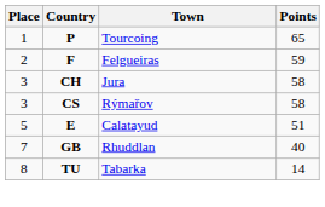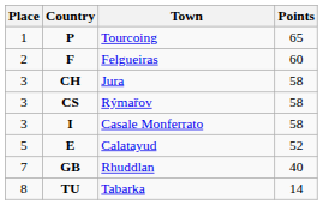F | Points: 59 -> 60
+ row: 3 | I | Casale Monferrato | 58
E | Points: 51 -> 52
